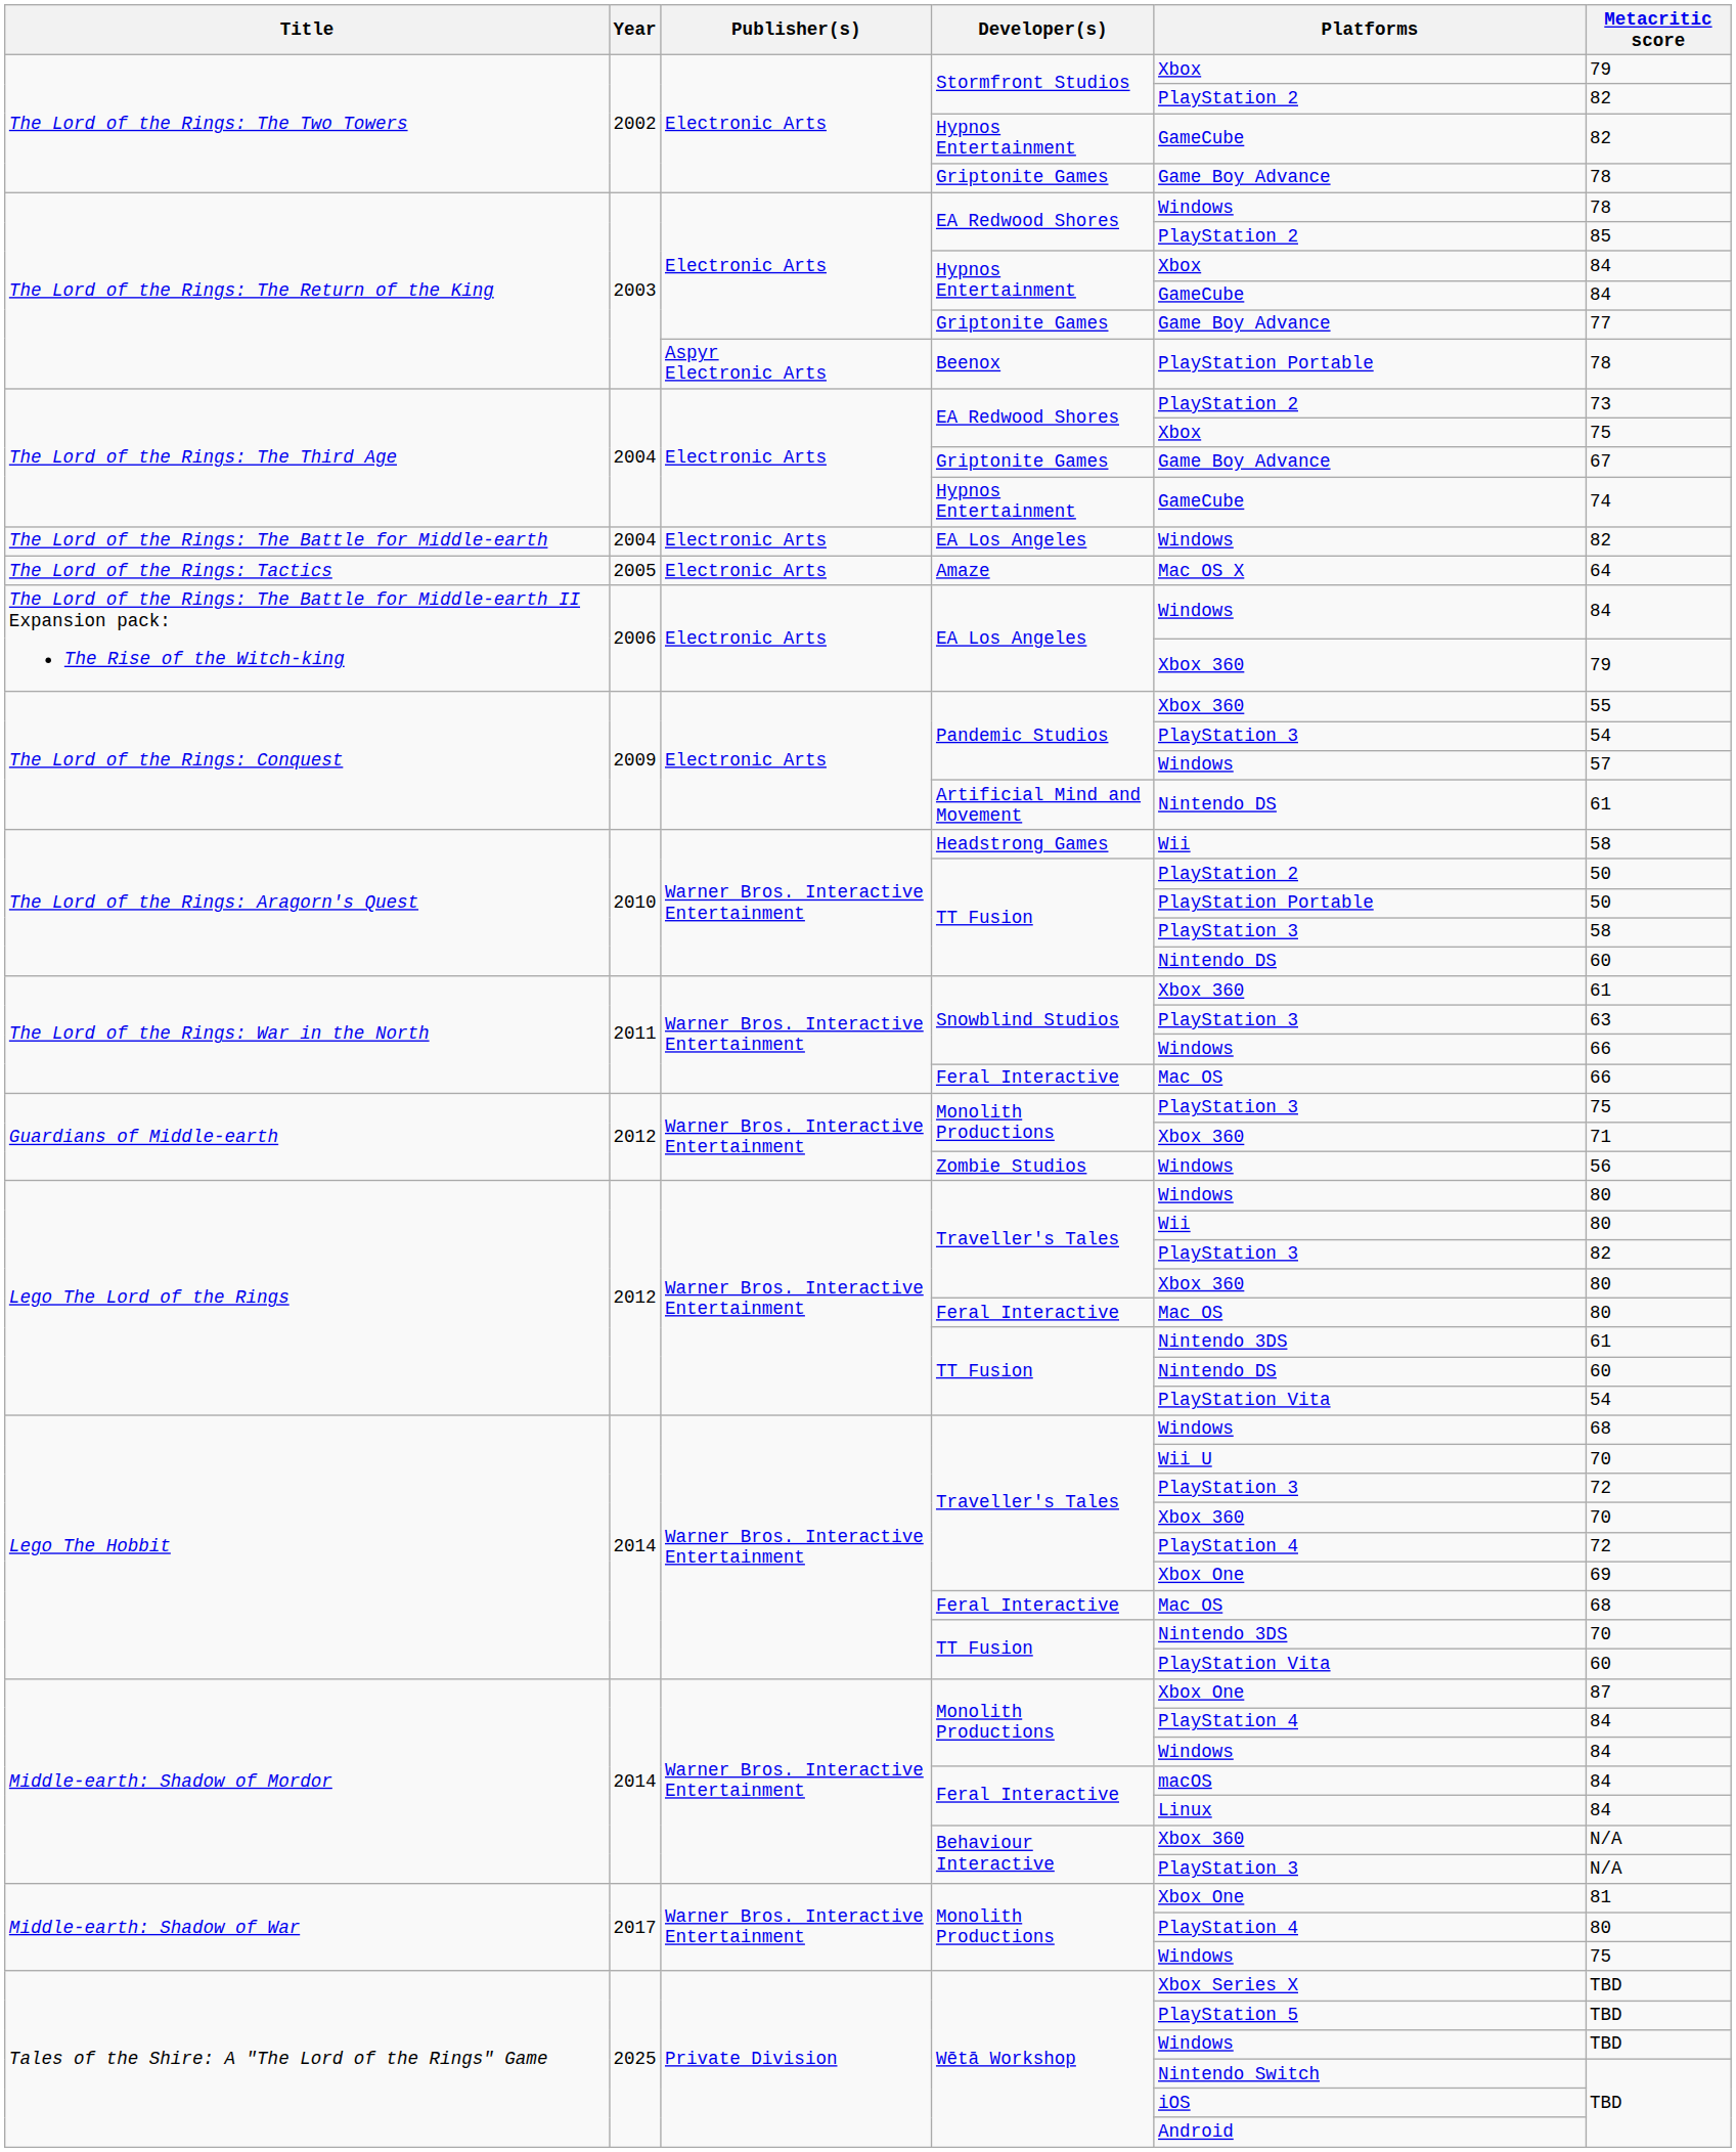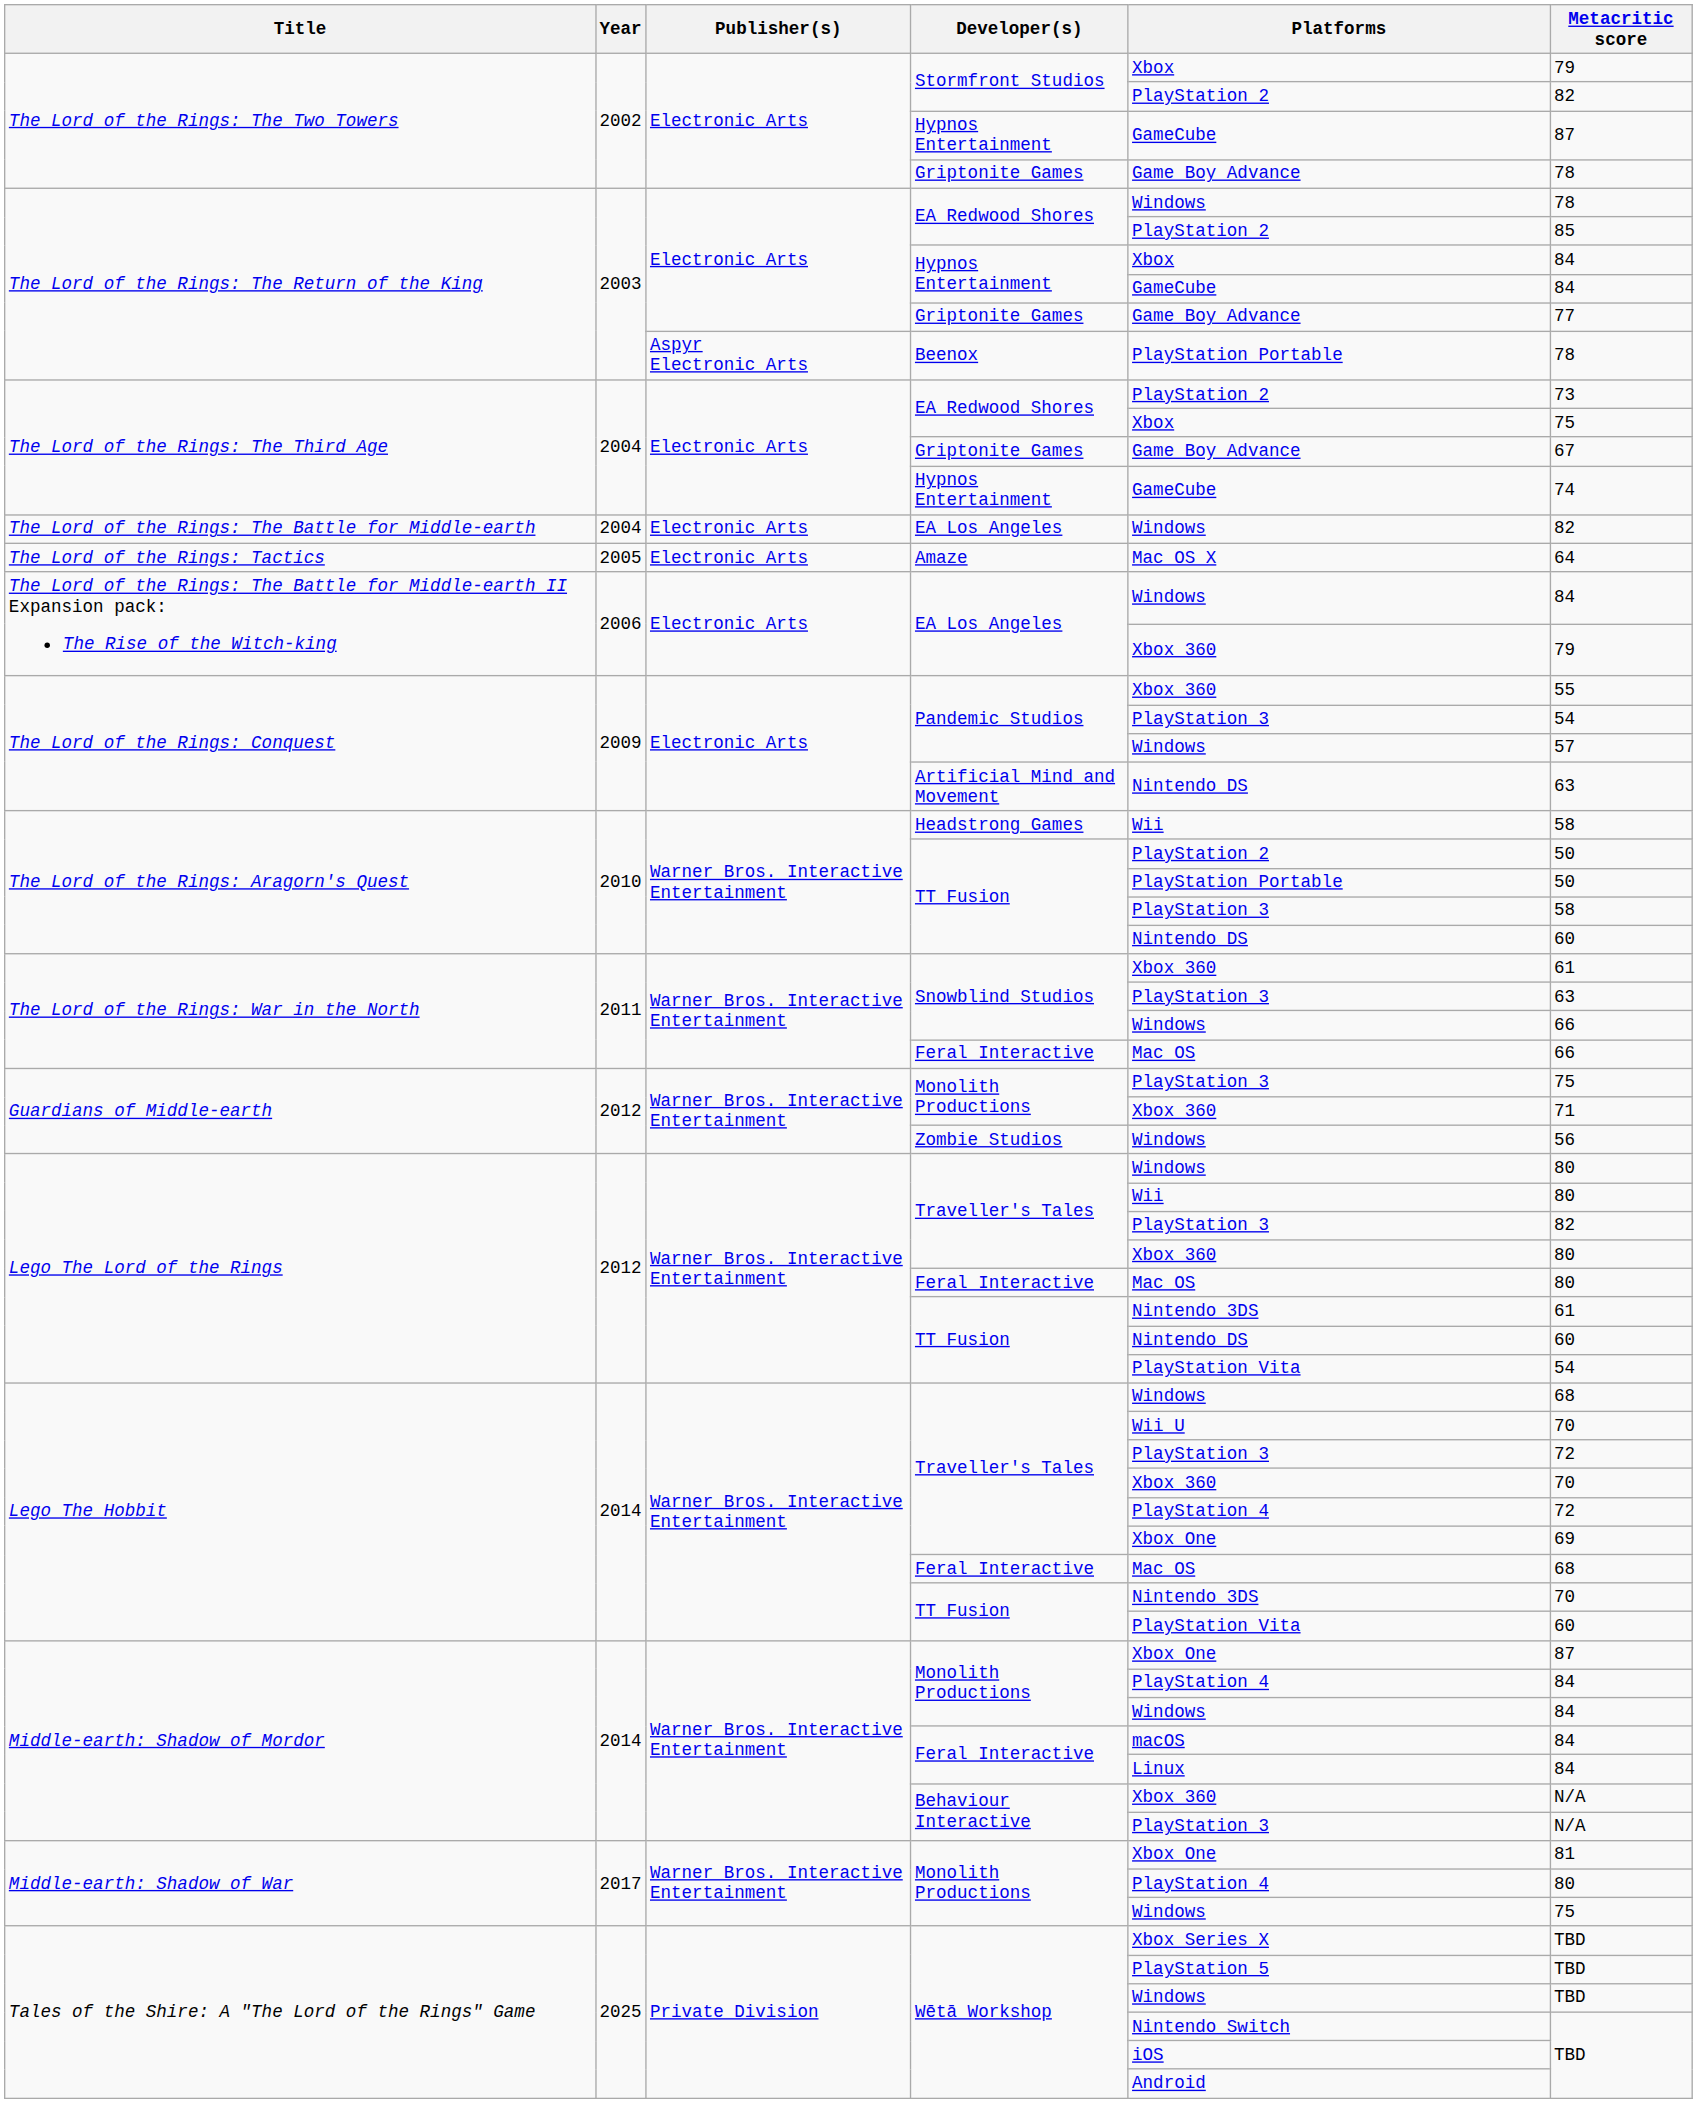The Lord of the Rings: The Two Towers / Hypnos Entertainment | Metacritic score: 82 -> 87
Artificial Mind and Movement | Metacritic score: 61 -> 63
